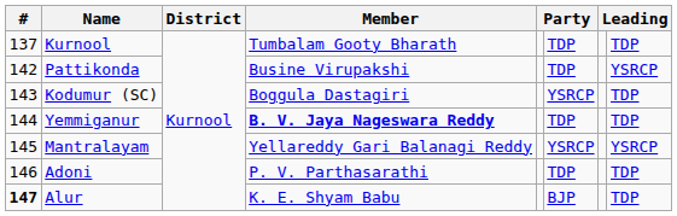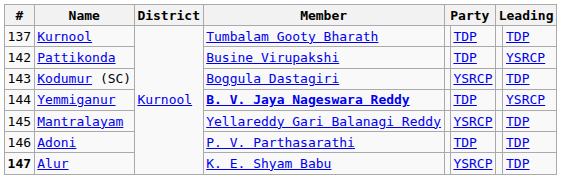Yemmiganur | column 8: TDP -> YSRCP
Mantralayam | column 8: YSRCP -> TDP
Alur | column 6: BJP -> YSRCP
